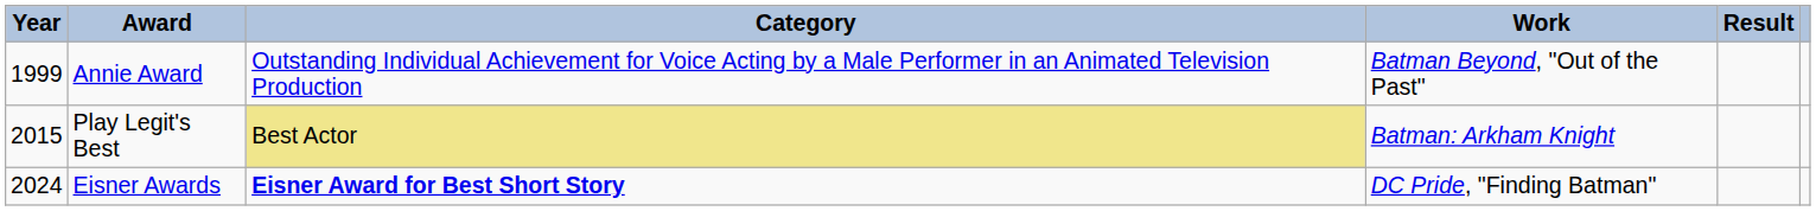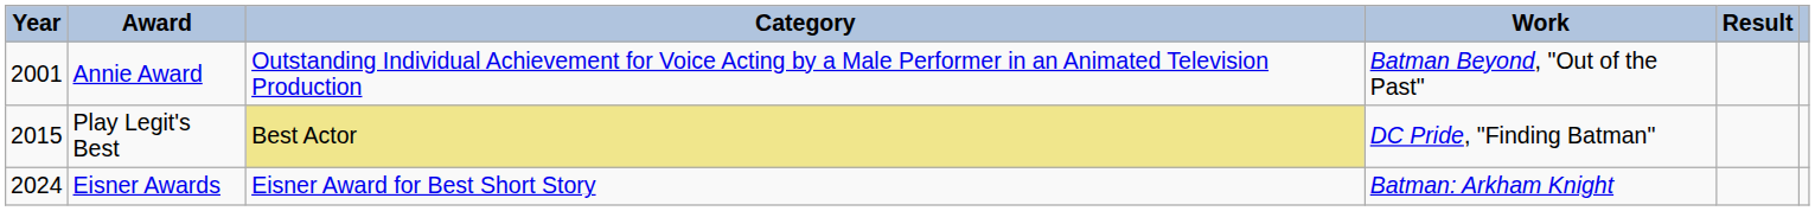Annie Award | Year: 1999 -> 2001
Play Legit's Best | Work: Batman: Arkham Knight -> DC Pride, "Finding Batman"
Eisner Awards | Category: bold -> normal
Eisner Awards | Work: DC Pride, "Finding Batman" -> Batman: Arkham Knight
